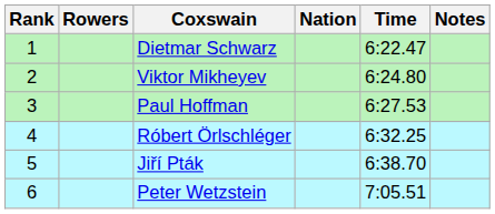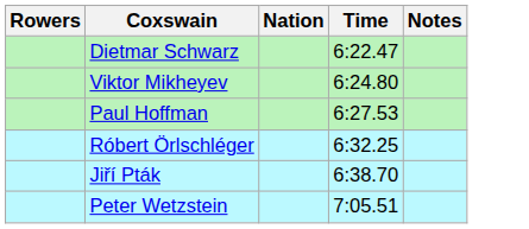- column: Rank | 1 | 2 | 3 | 4 | 5 | 6
